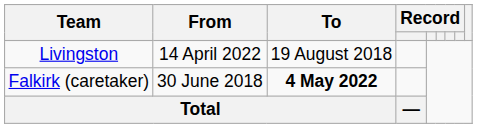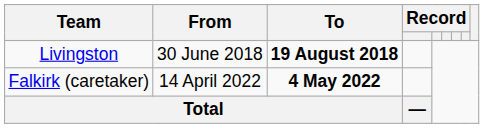Livingston | From: 14 April 2022 -> 30 June 2018
Livingston | To: normal -> bold
Falkirk (caretaker) | From: 30 June 2018 -> 14 April 2022
